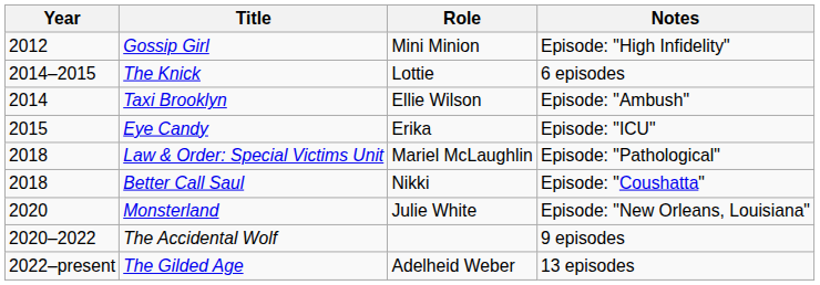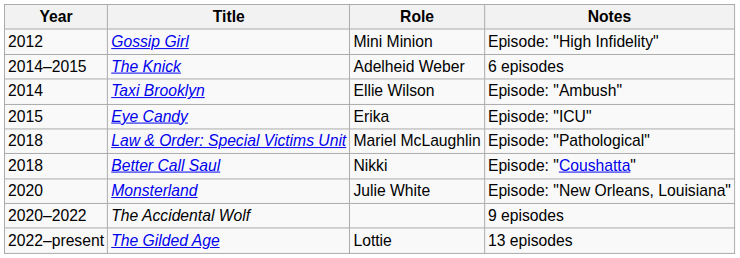The Knick | Role: Lottie -> Adelheid Weber
The Gilded Age | Role: Adelheid Weber -> Lottie
